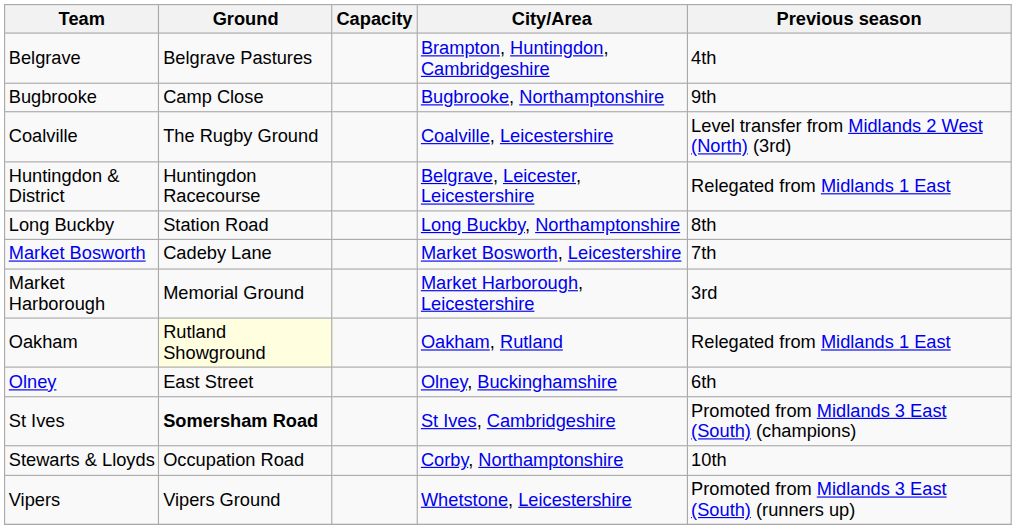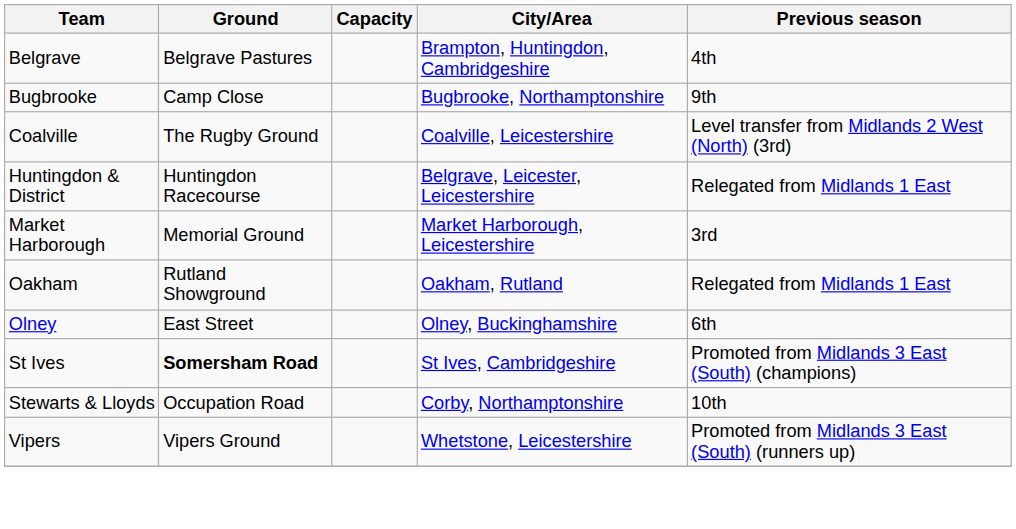- row: Long Buckby | Station Road | Long Buckby, Northamptonshire | 8th
- row: Market Bosworth | Cadeby Lane | Market Bosworth, Leicestershire | 7th
Oakham | Ground: lightyellow background -> no background
